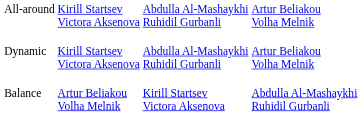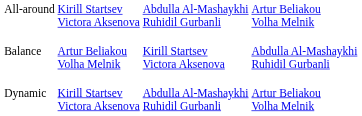rows swapped: Balance <-> Dynamic
